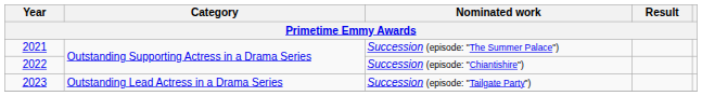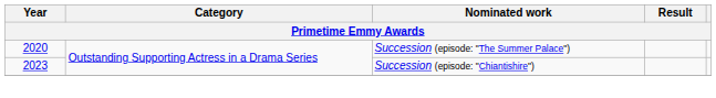Succession (episode: "The Summer Palace") | Year: 2021 -> 2020
Succession (episode: "Chiantishire") | Year: 2022 -> 2023
- row: 2023 | Outstanding Lead Actress in a Drama Series | Succession (episode: "Tailgate Party")
